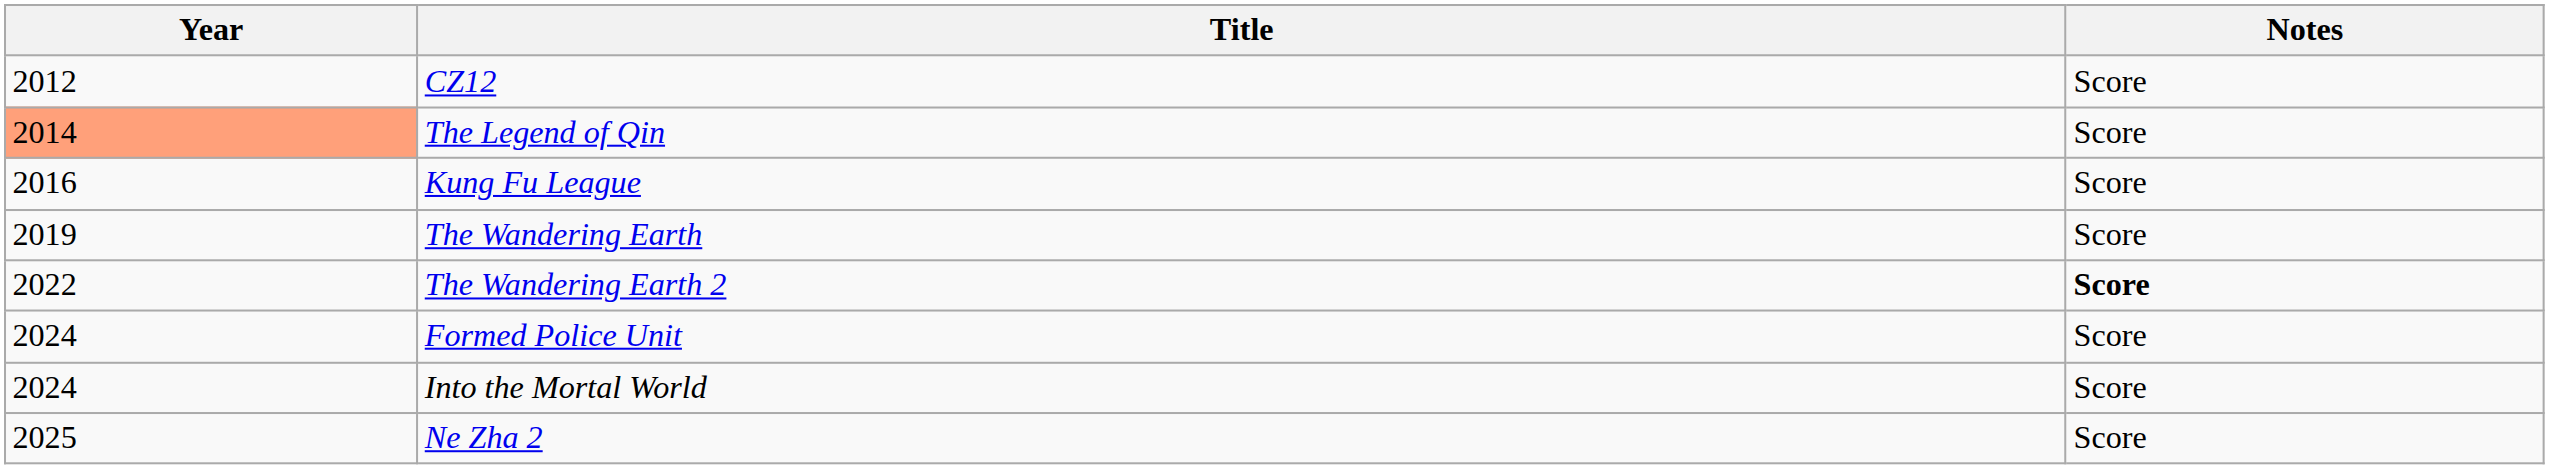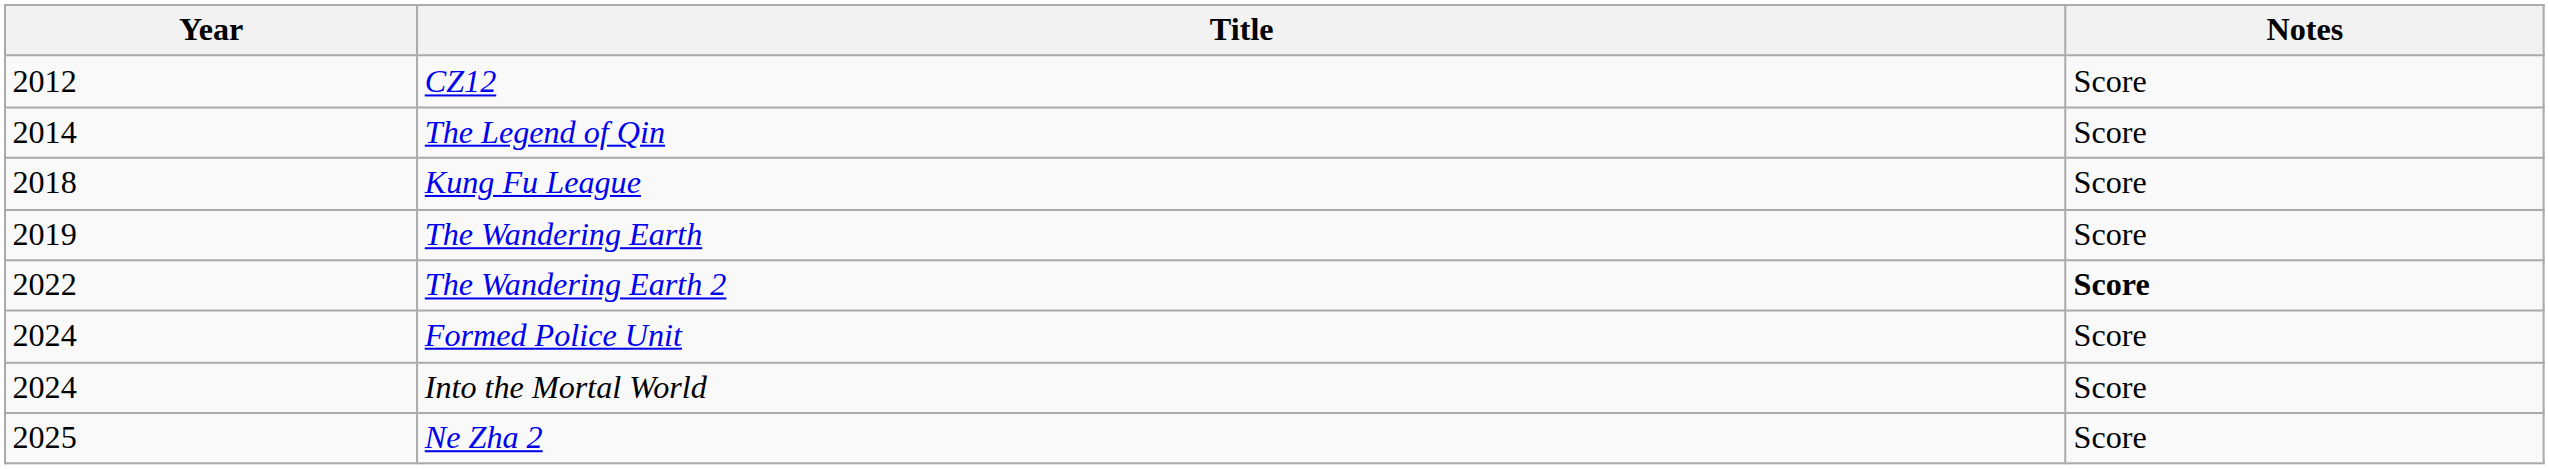The Legend of Qin | Year: lightsalmon background -> no background
Kung Fu League | Year: 2016 -> 2018
